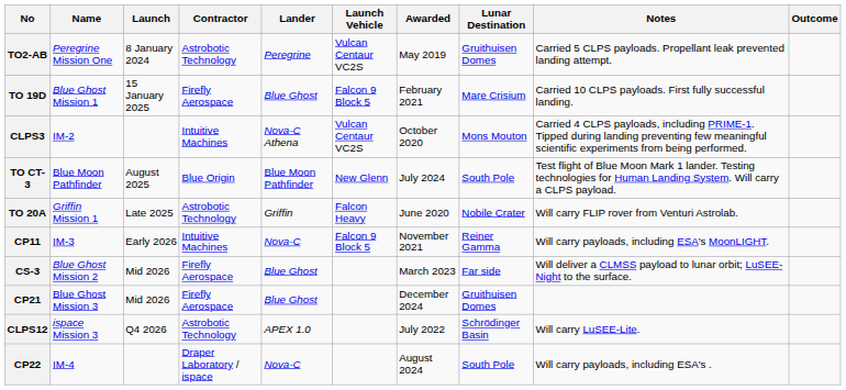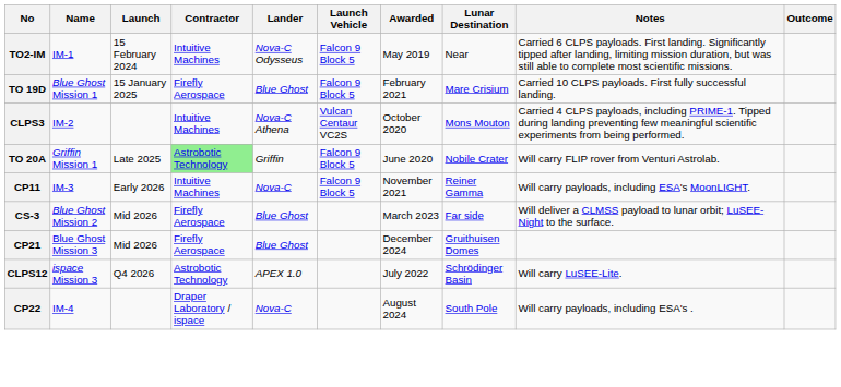- row: TO2-AB | Peregrine Mission One | 8 January 2024 | Astrobotic Technology | Peregrine | Vulcan Centaur VC2S | May 2019 | Gruithuisen Domes | Carried 5 CLPS payloads. Propellant leak prevented landing attempt.
+ row: TO2-IM | IM-1 | 15 February 2024 | Intuitive Machines | Nova-C Odysseus | Falcon 9 Block 5 | May 2019 | Near | Carried 6 CLPS payloads. First landing. Significantly tipped after landing, limiting mission duration, but was still able to complete most scientific missions.
- row: TO CT-3 | Blue Moon Pathfinder | August 2025 | Blue Origin | Blue Moon Pathfinder | New Glenn | July 2024 | South Pole | Test flight of Blue Moon Mark 1 lander. Testing technologies for Human Landing System. Will carry a CLPS payload.
TO 20A | Contractor: no background -> lightgreen background
TO 20A | Launch Vehicle: Falcon Heavy -> Falcon 9 Block 5
